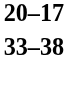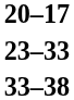+ row: 23–33
